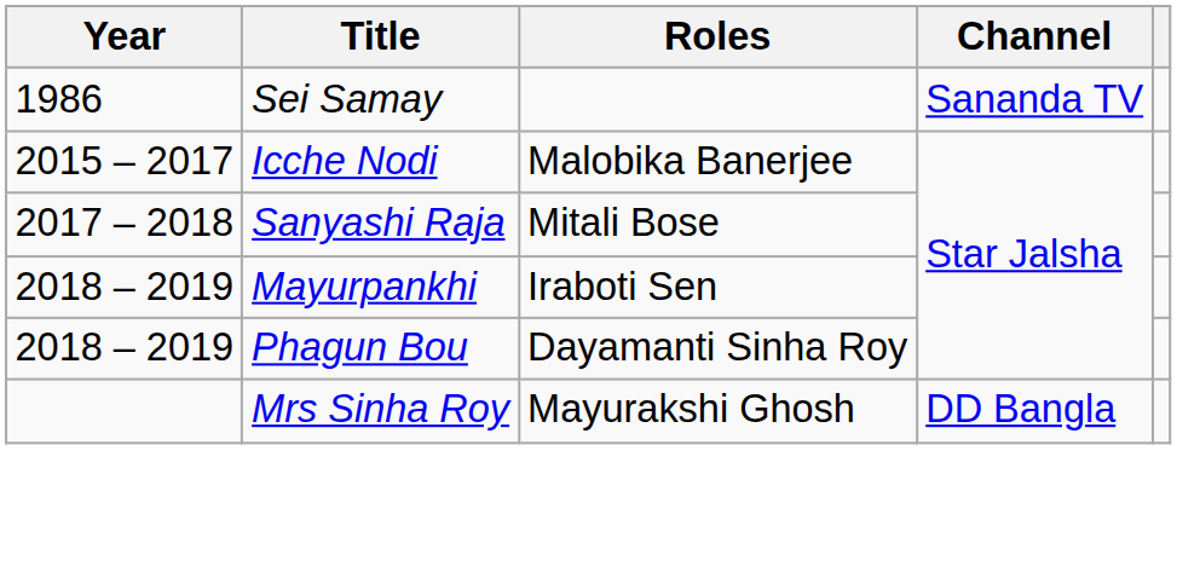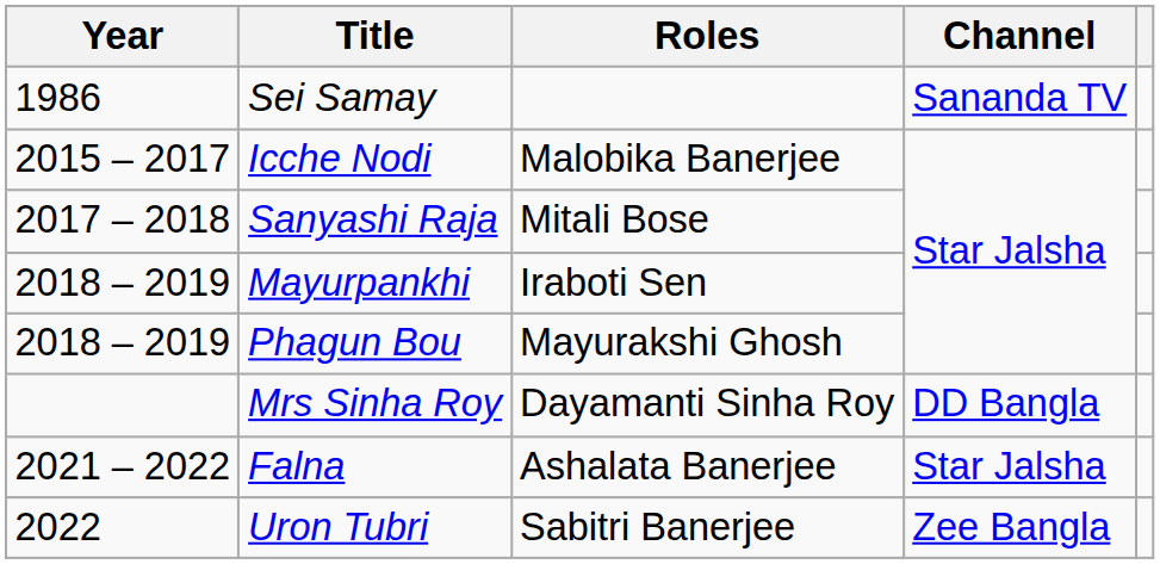Phagun Bou | Roles: Dayamanti Sinha Roy -> Mayurakshi Ghosh
Mrs Sinha Roy | Roles: Mayurakshi Ghosh -> Dayamanti Sinha Roy
+ row: 2021 – 2022 | Falna | Ashalata Banerjee | Star Jalsha
+ row: 2022 | Uron Tubri | Sabitri Banerjee | Zee Bangla
